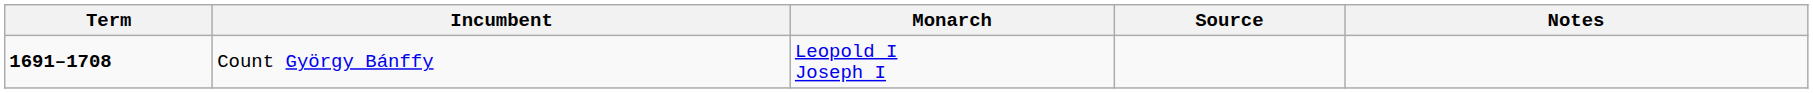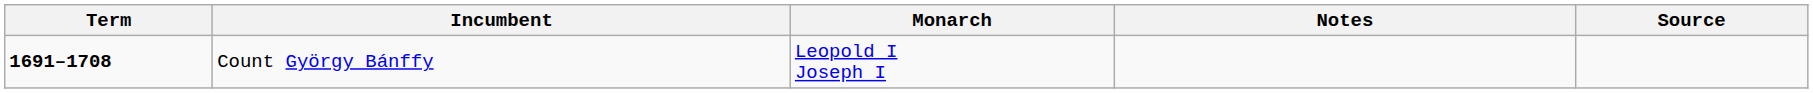columns swapped: Notes <-> Source
